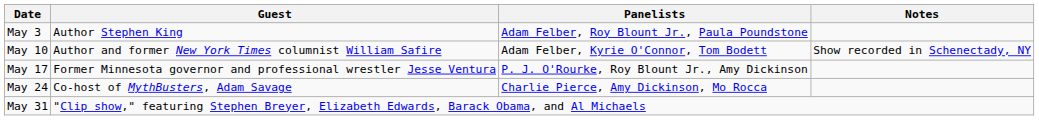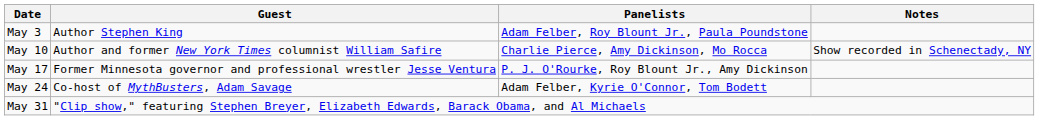May 10 | Panelists: Adam Felber, Kyrie O'Connor, Tom Bodett -> Charlie Pierce, Amy Dickinson, Mo Rocca
May 24 | Panelists: Charlie Pierce, Amy Dickinson, Mo Rocca -> Adam Felber, Kyrie O'Connor, Tom Bodett
